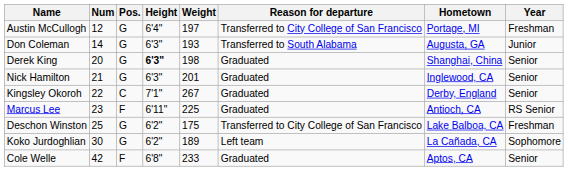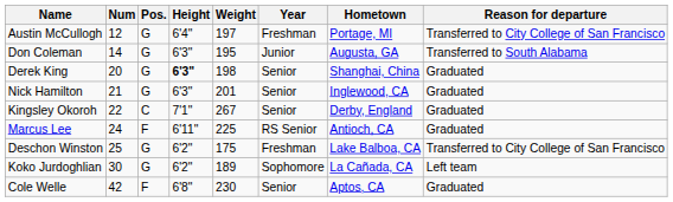columns swapped: Year <-> Reason for departure
Don Coleman | Weight: 193 -> 195
Marcus Lee | Num: 23 -> 24
Cole Welle | Weight: 233 -> 230
